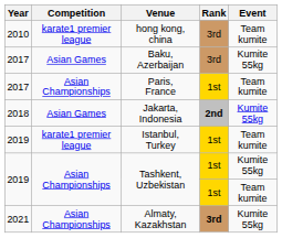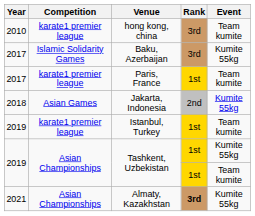Baku, Azerbaijan | Competition: Asian Games -> Islamic Solidarity Games
Paris, France | Competition: Asian Championships -> karate1 premier league
Jakarta, Indonesia | Rank: bold -> normal
